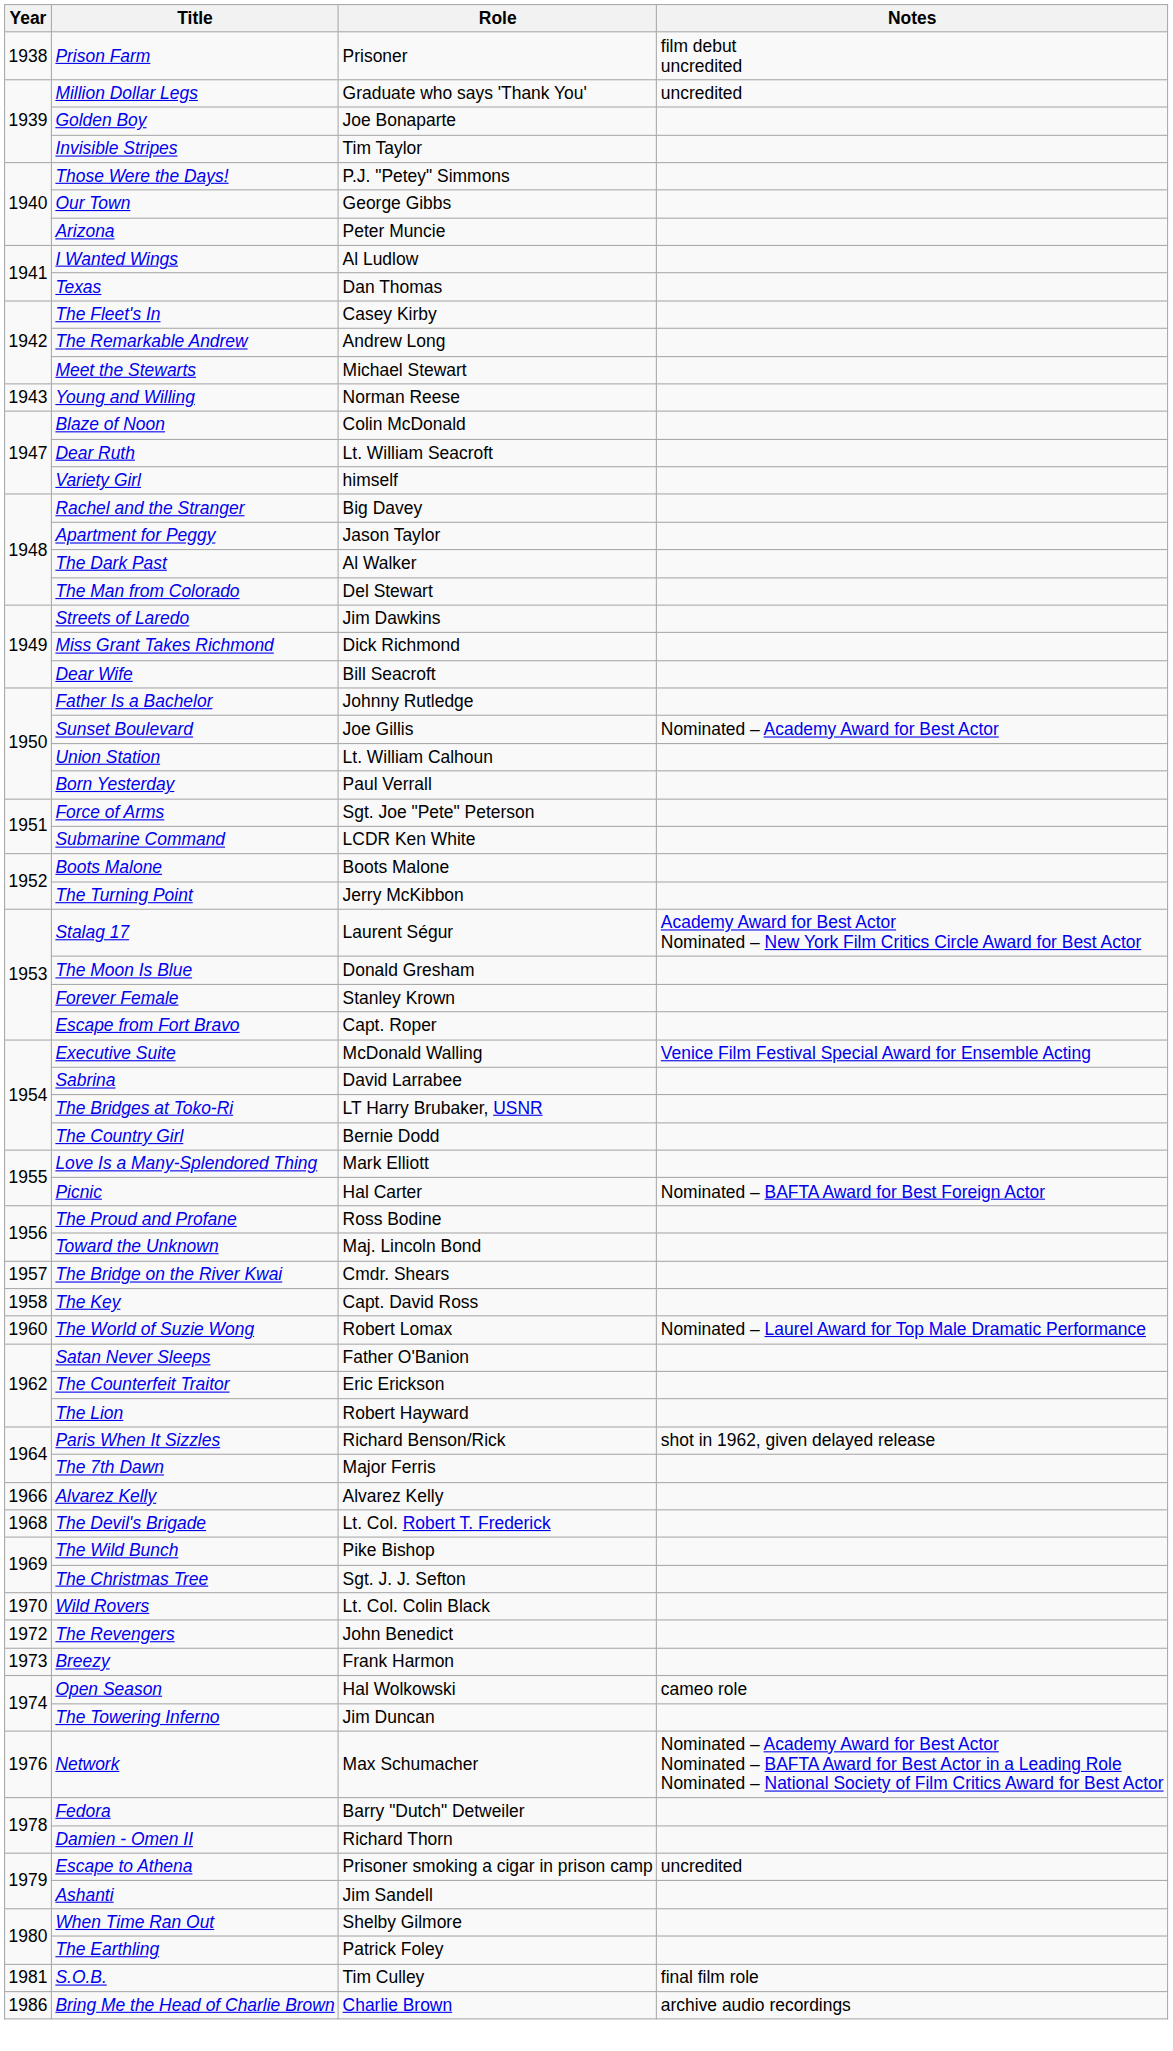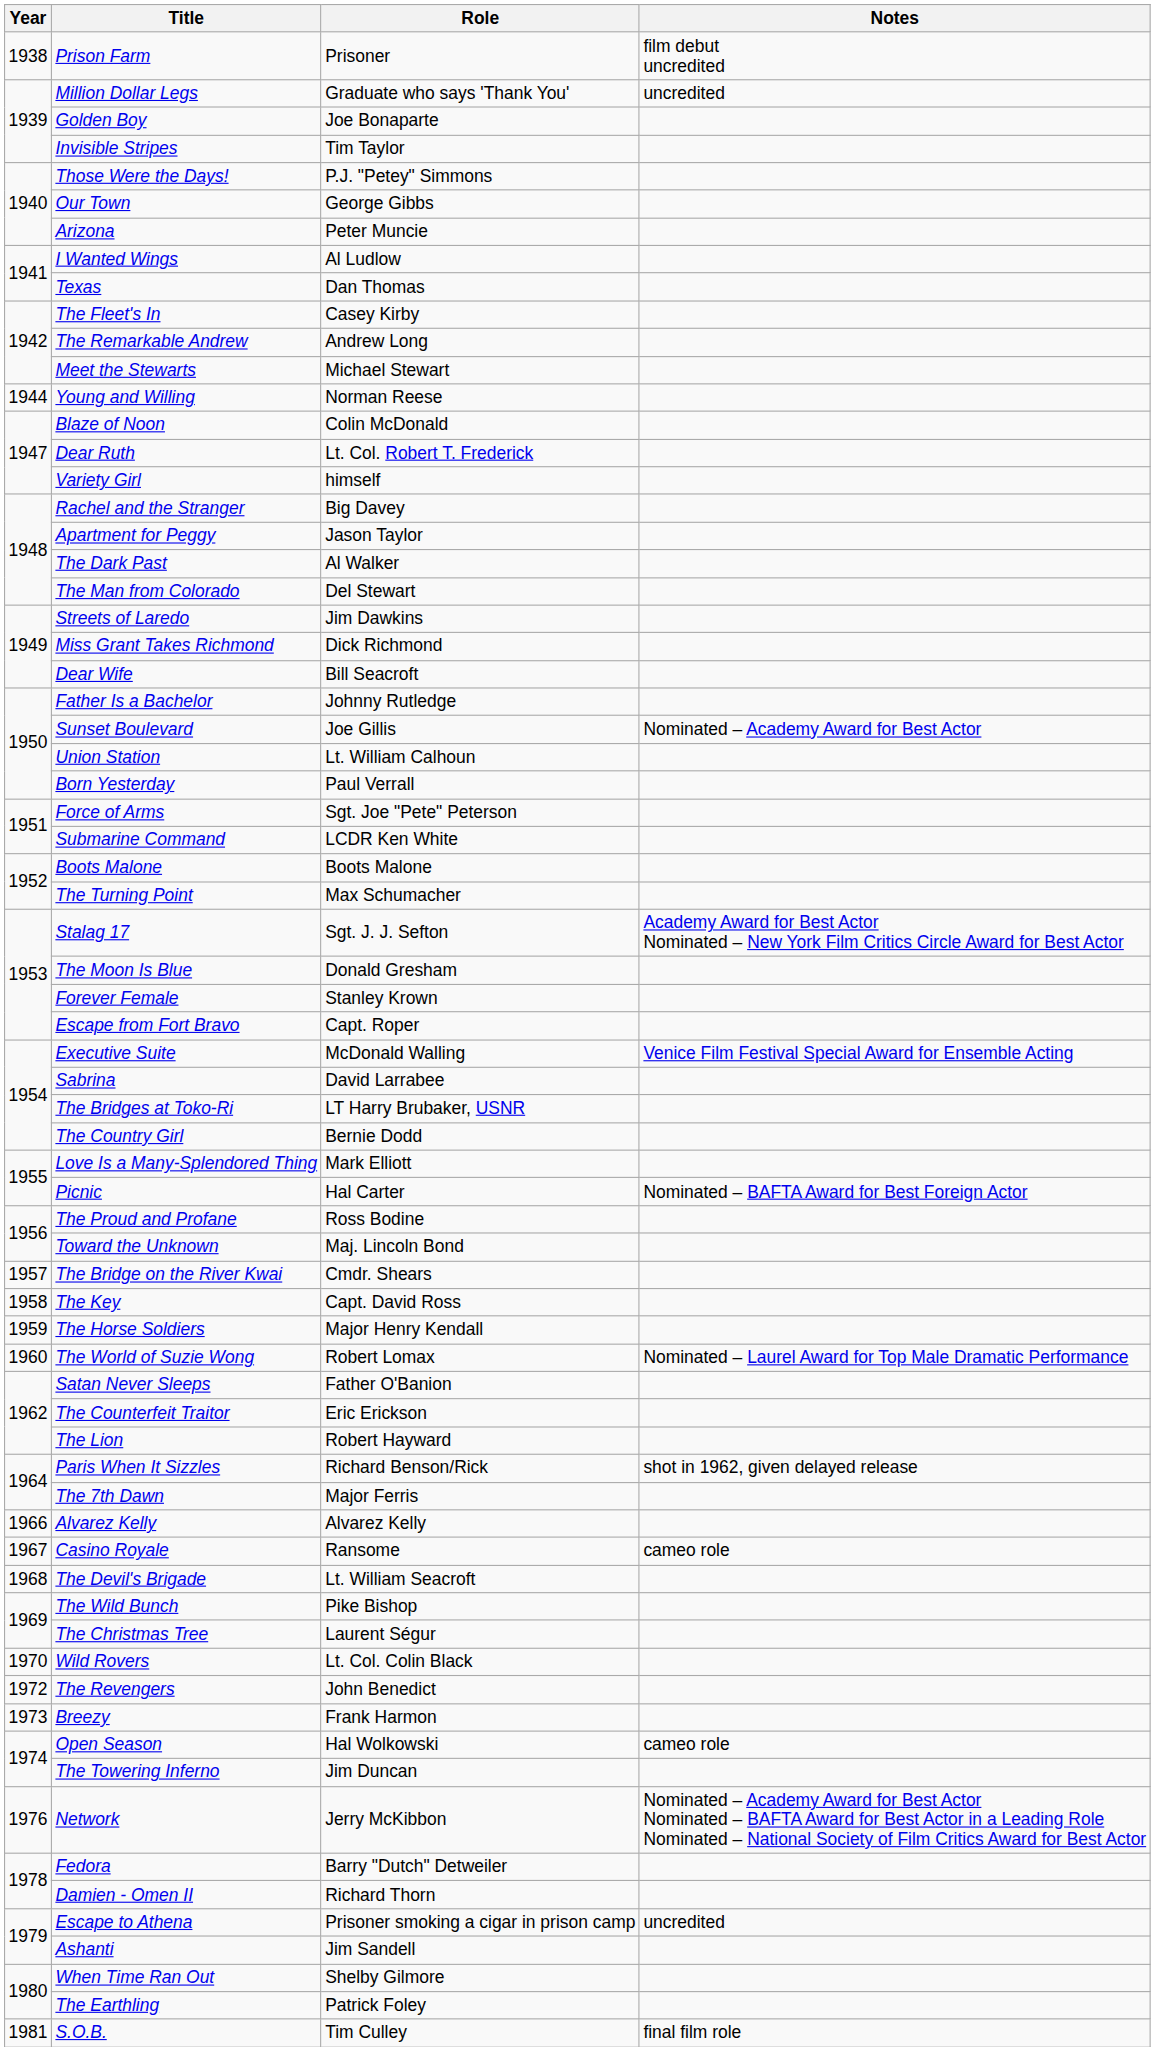Young and Willing | Year: 1943 -> 1944
Dear Ruth | Role: Lt. William Seacroft -> Lt. Col. Robert T. Frederick
The Turning Point | Role: Jerry McKibbon -> Max Schumacher
Stalag 17 | Role: Laurent Ségur -> Sgt. J. J. Sefton
+ row: 1959 | The Horse Soldiers | Major Henry Kendall
+ row: 1967 | Casino Royale | Ransome | cameo role
The Devil's Brigade | Role: Lt. Col. Robert T. Frederick -> Lt. William Seacroft
The Christmas Tree | Role: Sgt. J. J. Sefton -> Laurent Ségur
Network | Role: Max Schumacher -> Jerry McKibbon
- row: 1986 | Bring Me the Head of Charlie Brown | Charlie Brown | archive audio recordings
